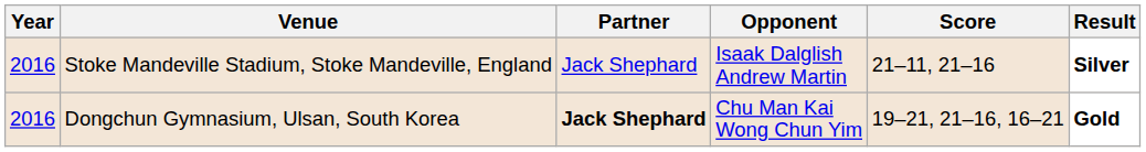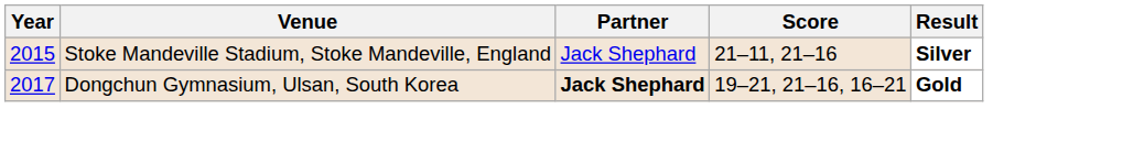- column: Opponent | Isaak Dalglish Andrew Martin | Chu Man Kai Wong Chun Yim
Stoke Mandeville Stadium, Stoke Mandeville, England | Year: 2016 -> 2015
Dongchun Gymnasium, Ulsan, South Korea | Year: 2016 -> 2017
